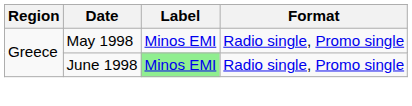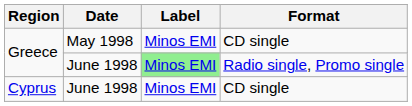Greece / May 1998 | Format: Radio single, Promo single -> CD single
+ row: Cyprus | June 1998 | Minos EMI | CD single
